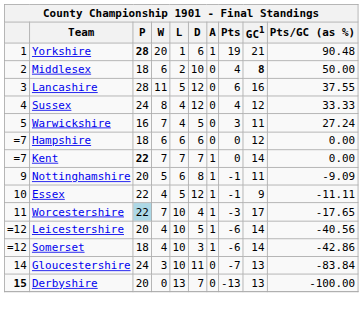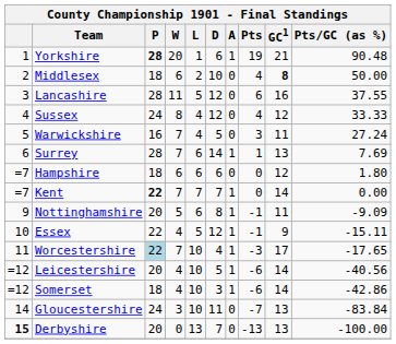+ row: 6 | Surrey | 28 | 7 | 6 | 14 | 1 | 1 | 13 | 7.69
Hampshire | Pts/GC (as %): 0.00 -> 1.80
Essex | Pts/GC (as %): -11.11 -> -15.11
